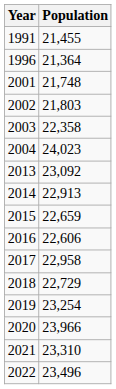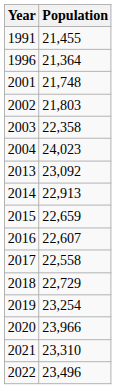2016 | Population: 22,606 -> 22,607
2017 | Population: 22,958 -> 22,558
